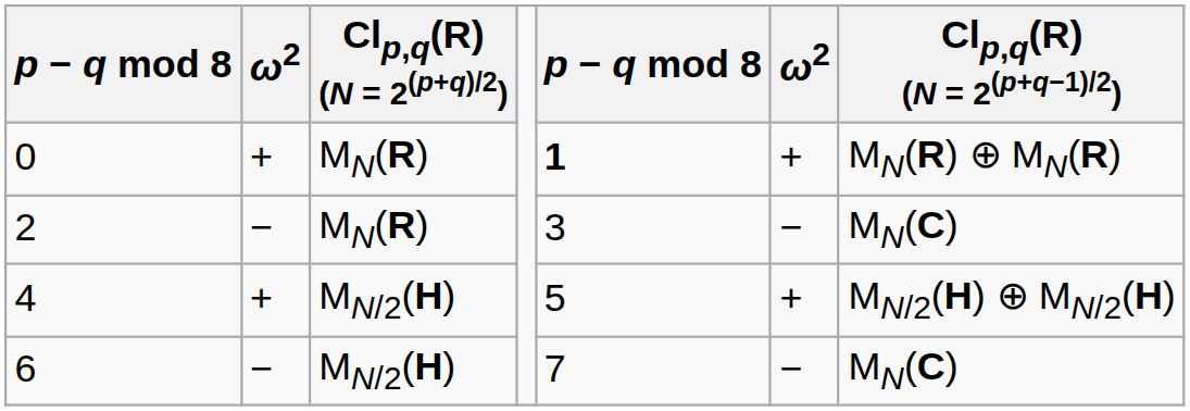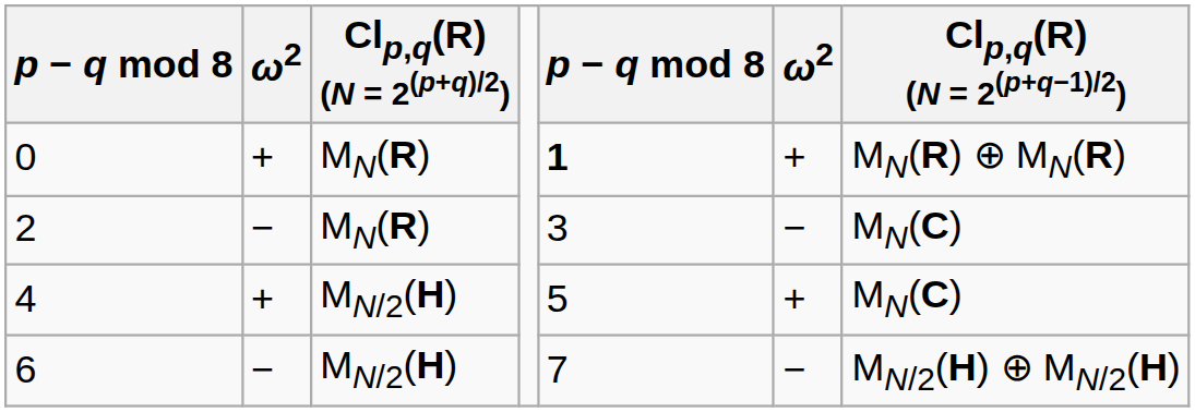4 | Clp,q(R) (N = 2(p+q−1)/2): MN/2(H) ⊕ MN/2(H) -> MN(C)
6 | Clp,q(R) (N = 2(p+q−1)/2): MN(C) -> MN/2(H) ⊕ MN/2(H)
